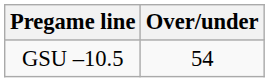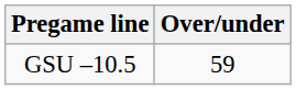GSU –10.5 | Over/under: 54 -> 59
